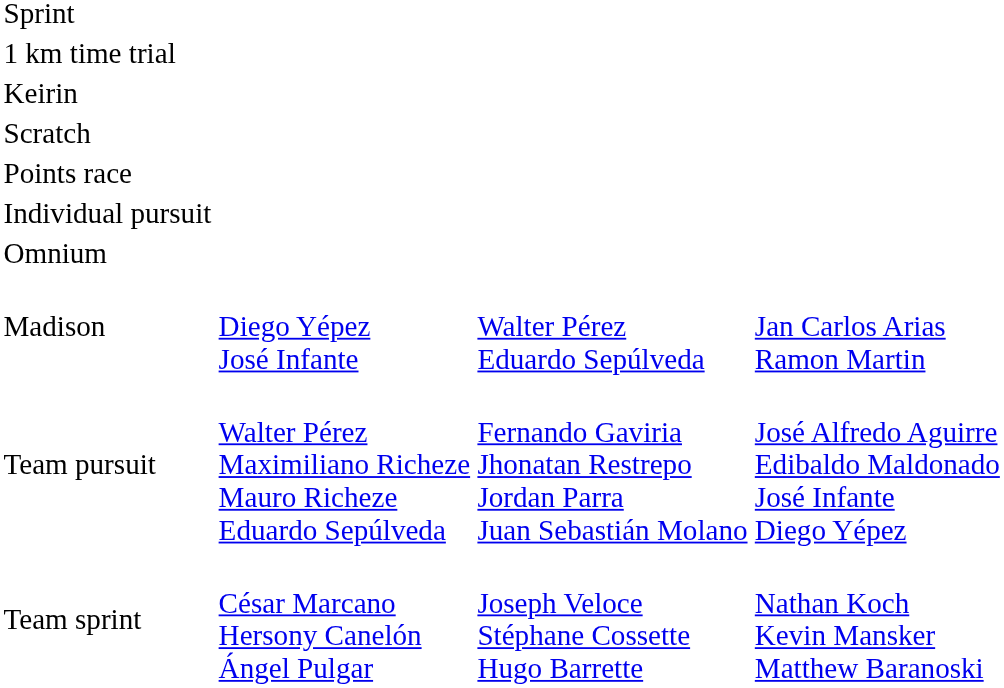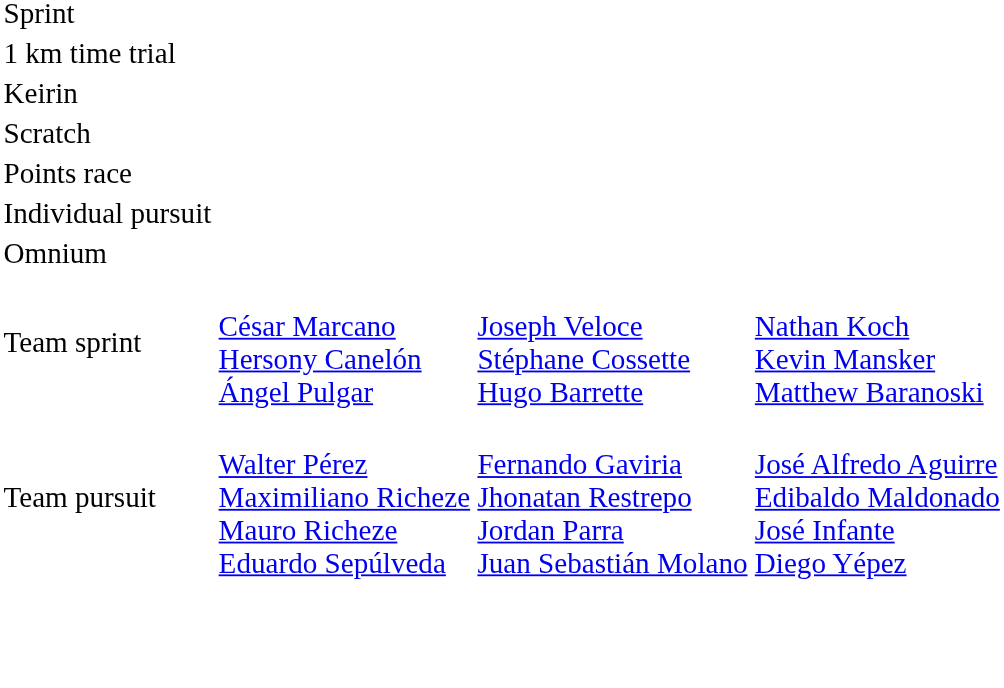- row: Madison | Diego Yépez José Infante | Walter Pérez Eduardo Sepúlveda | Jan Carlos Arias Ramon Martin
rows swapped: Team sprint <-> Team pursuit
